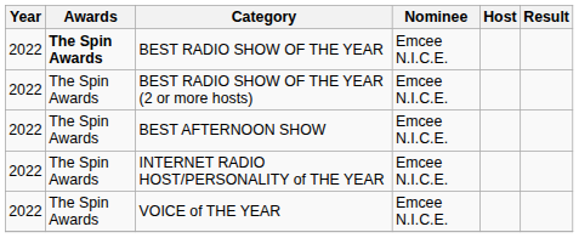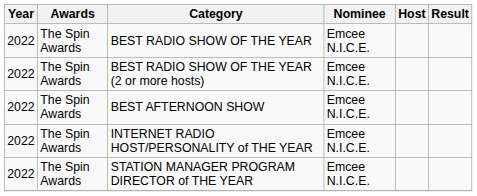BEST RADIO SHOW OF THE YEAR | Awards: bold -> normal
+ row: 2022 | The Spin Awards | STATION MANAGER PROGRAM DIRECTOR of THE YEAR | Emcee N.I.C.E.
- row: 2022 | The Spin Awards | VOICE of THE YEAR | Emcee N.I.C.E.
